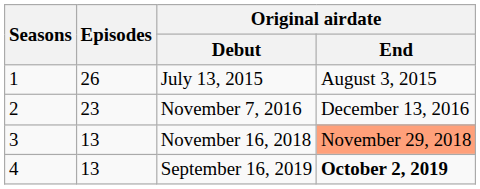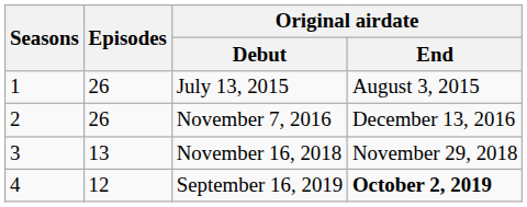November 7, 2016 | Episodes: 23 -> 26
November 16, 2018 | Original airdate / End: lightsalmon background -> no background
September 16, 2019 | Episodes: 13 -> 12
